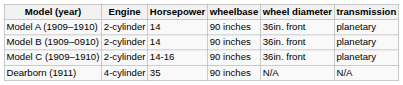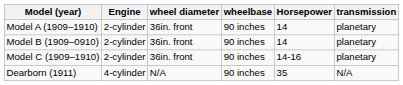columns swapped: Horsepower <-> wheel diameter
